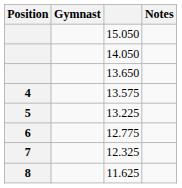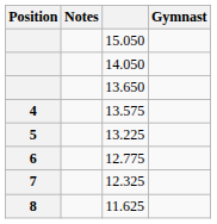columns swapped: Gymnast <-> Notes
